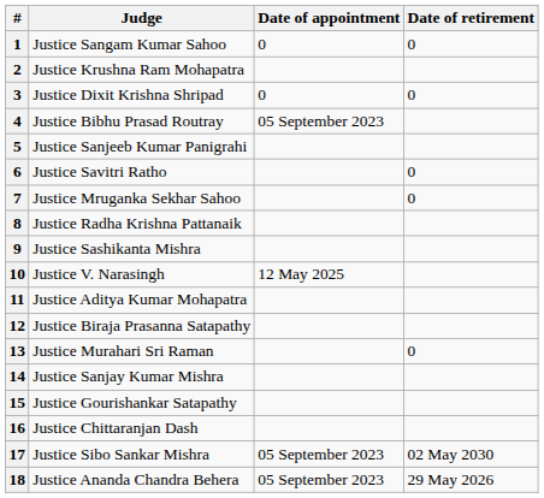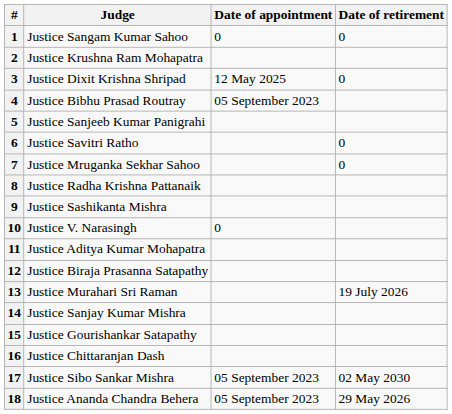3 | Date of appointment: 0 -> 12 May 2025
10 | Date of appointment: 12 May 2025 -> 0
13 | Date of retirement: 0 -> 19 July 2026
